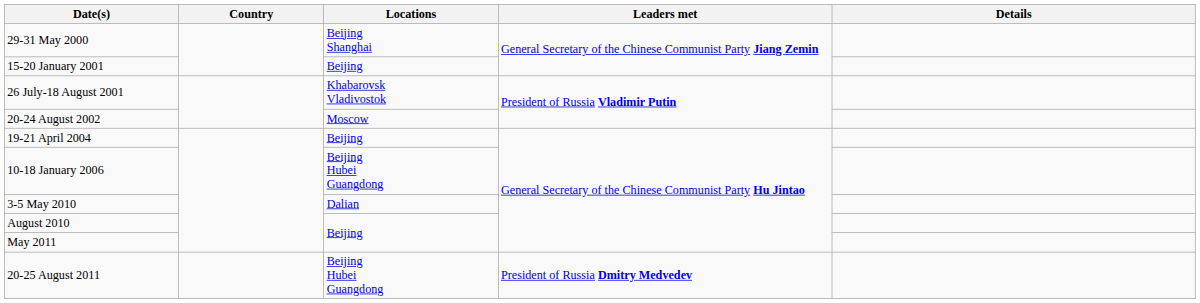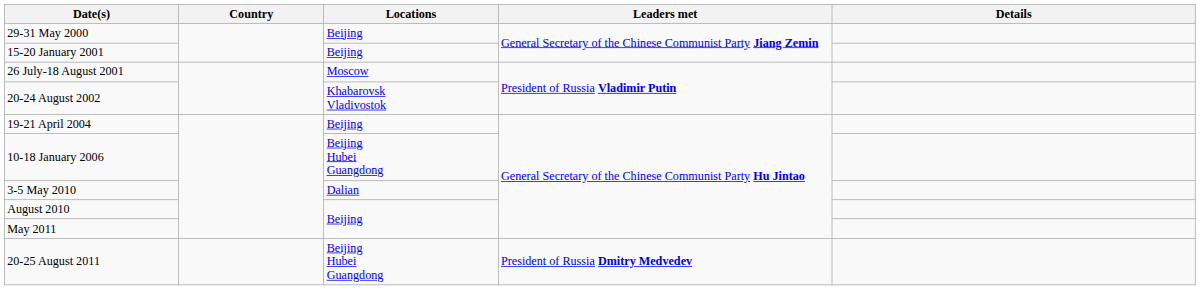29-31 May 2000 | Locations: Beijing Shanghai -> Beijing
26 July-18 August 2001 | Locations: Khabarovsk Vladivostok -> Moscow
20-24 August 2002 | Locations: Moscow -> Khabarovsk Vladivostok
